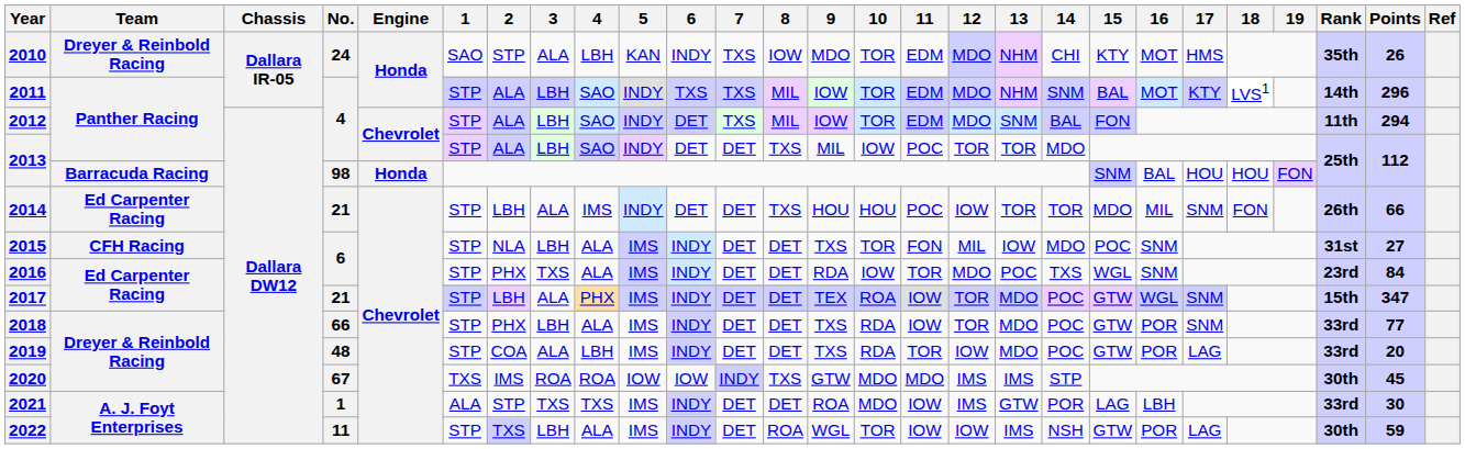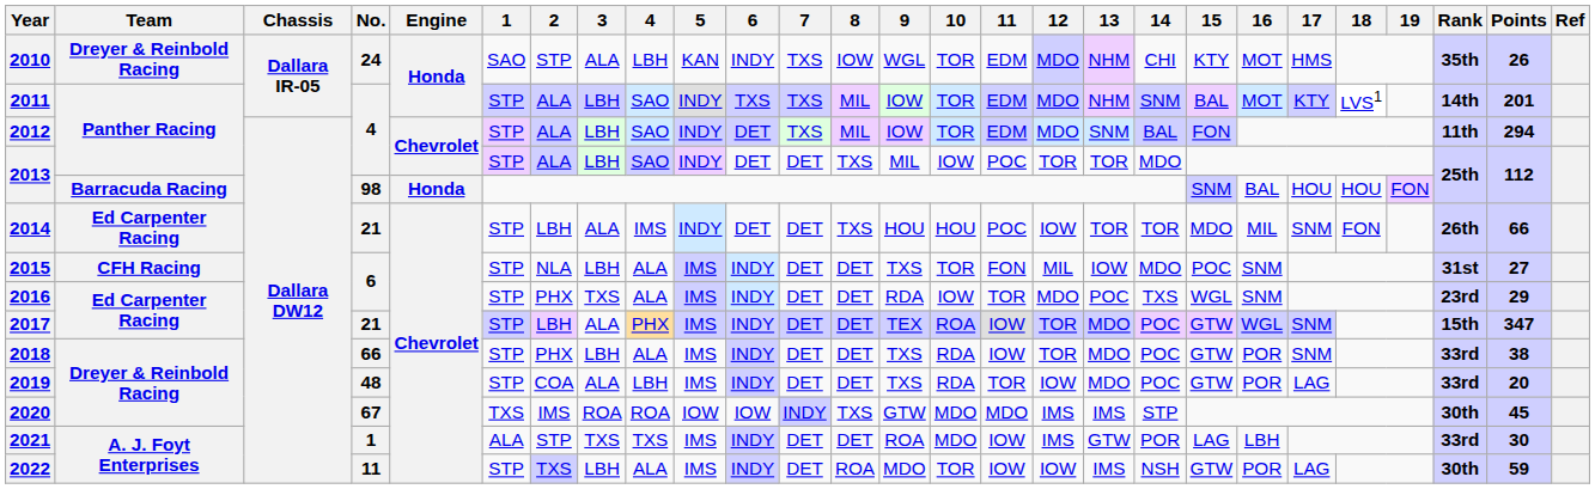2010 | 9: MDO -> WGL
2011 | Points: 296 -> 201
2016 | Points: 84 -> 29
2018 | Points: 77 -> 38
2022 | 9: WGL -> MDO
